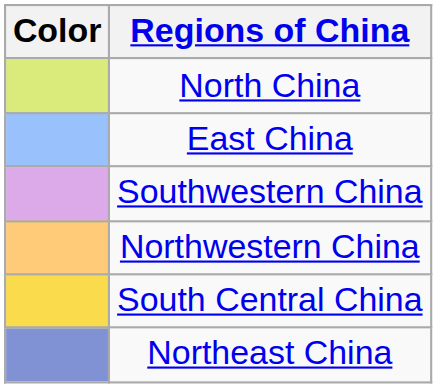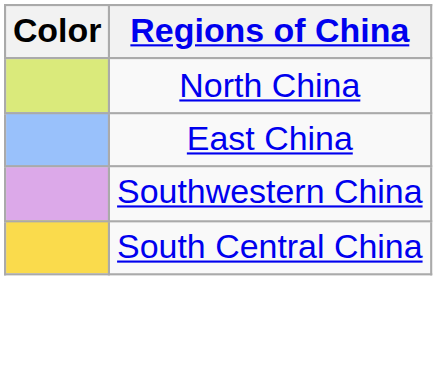- row: Northwestern China
- row: Northeast China
